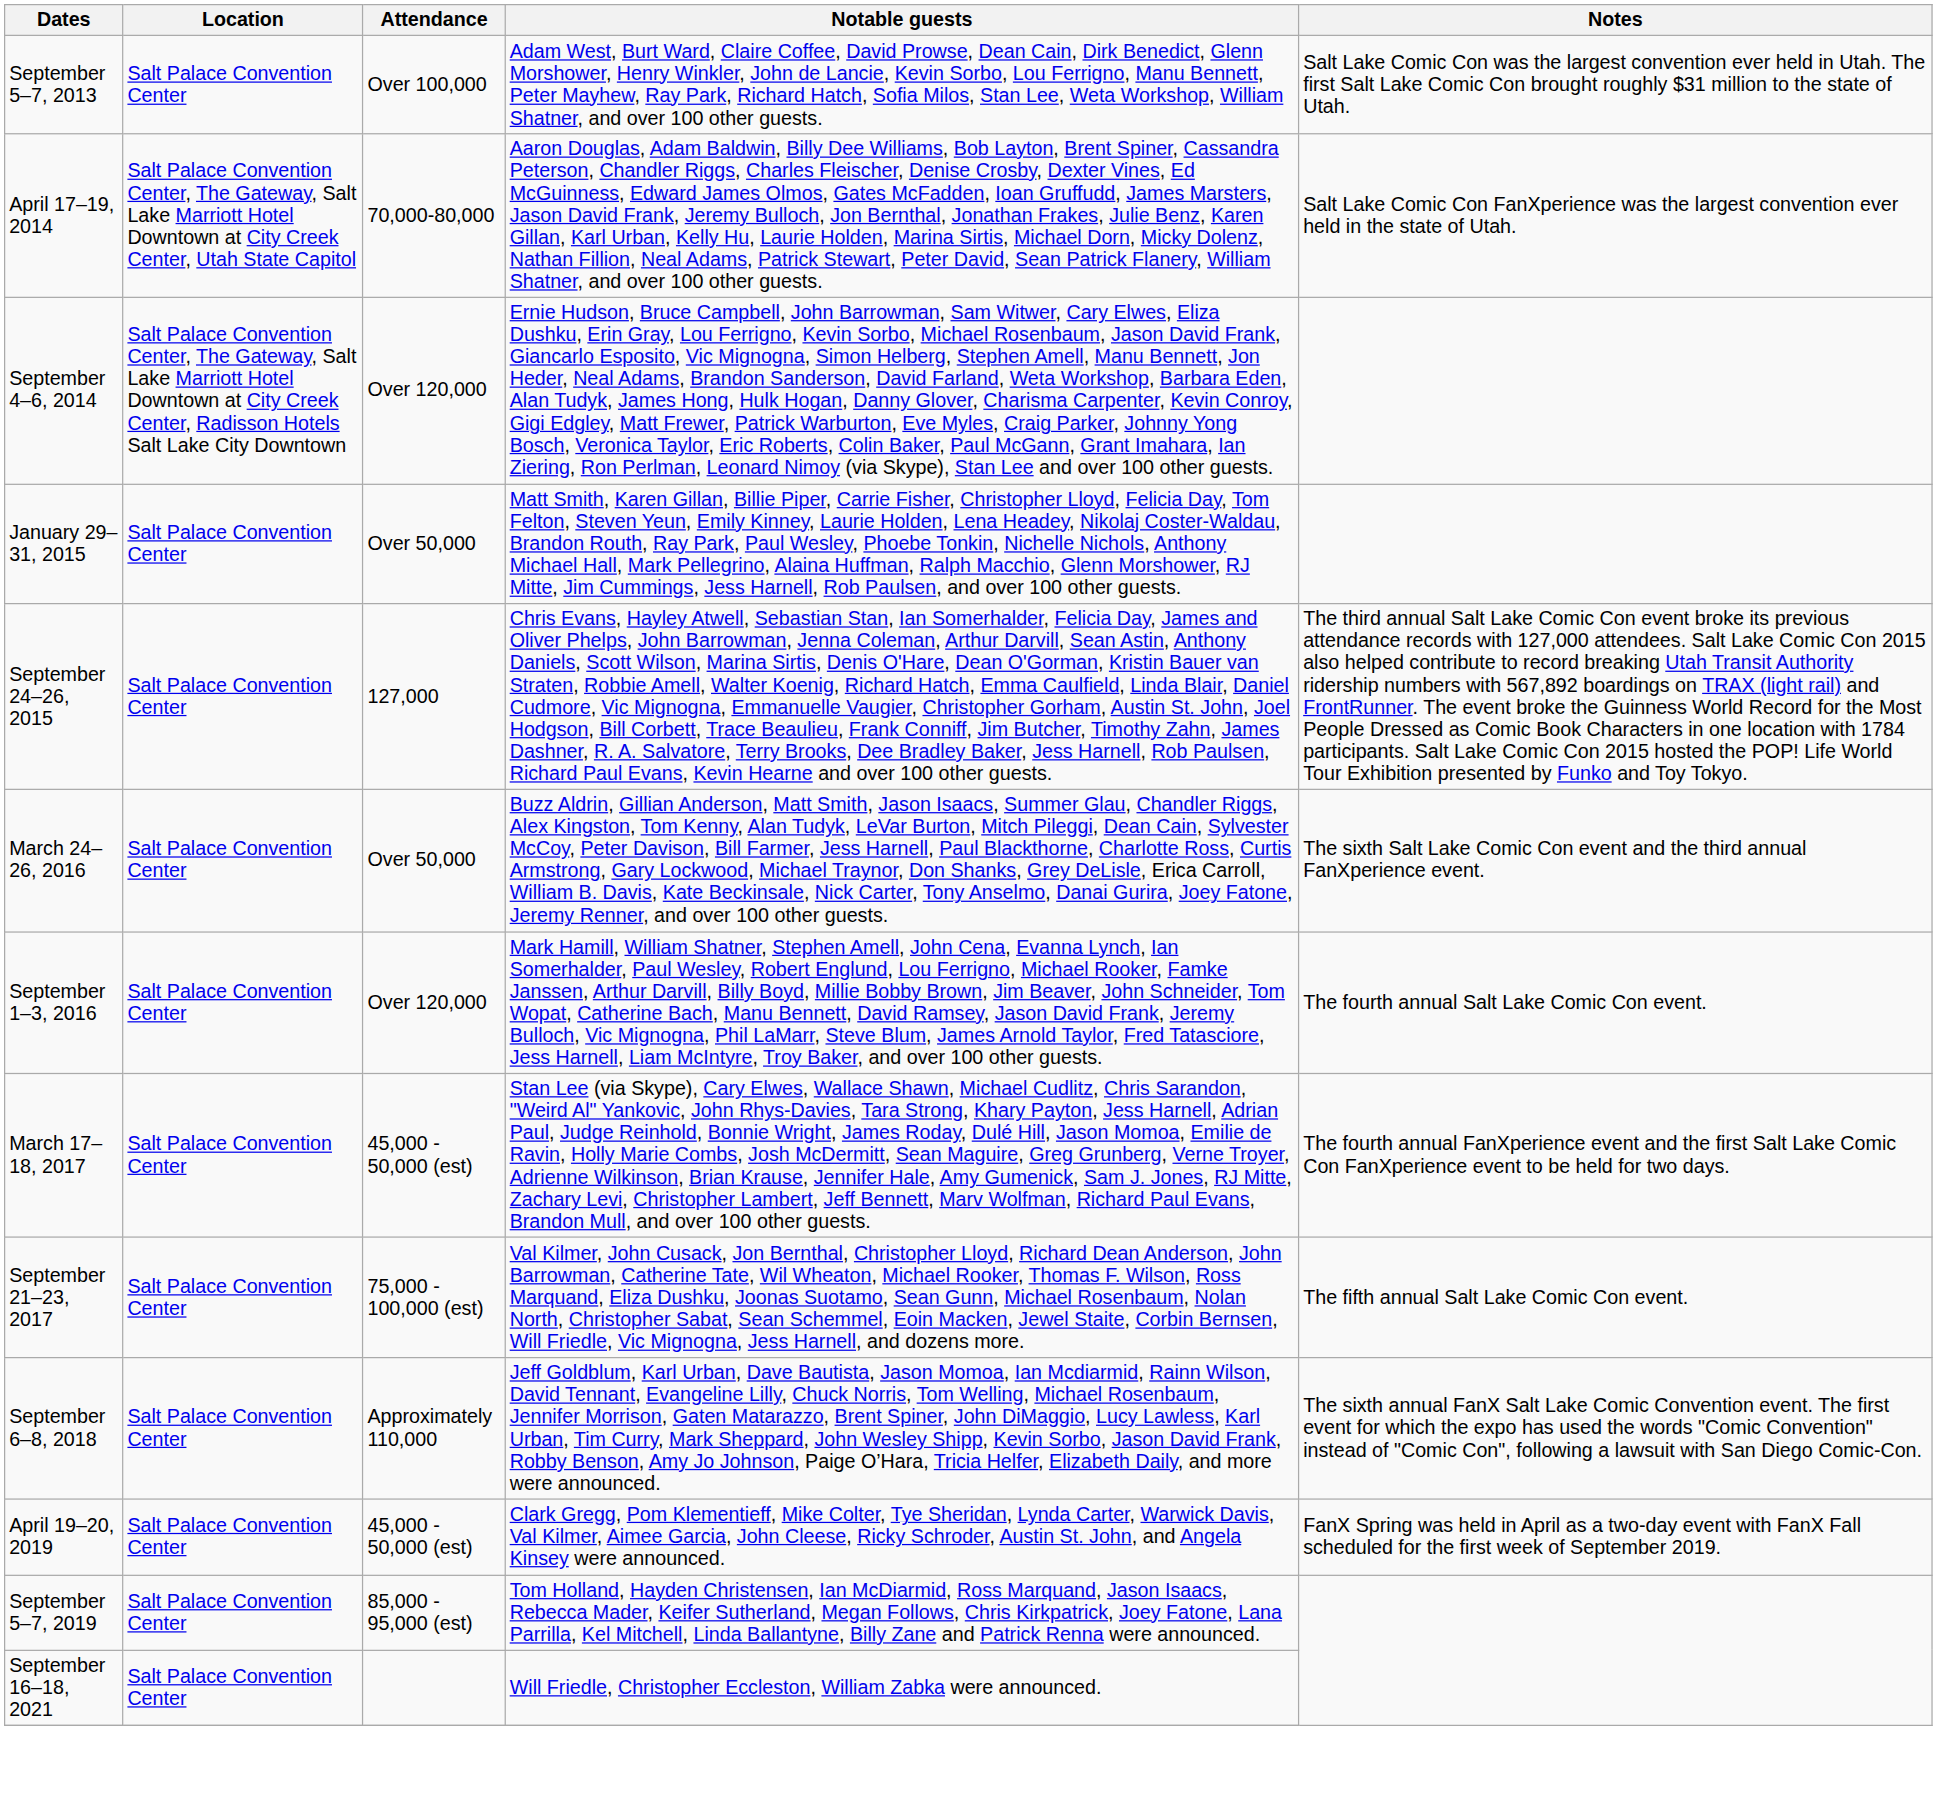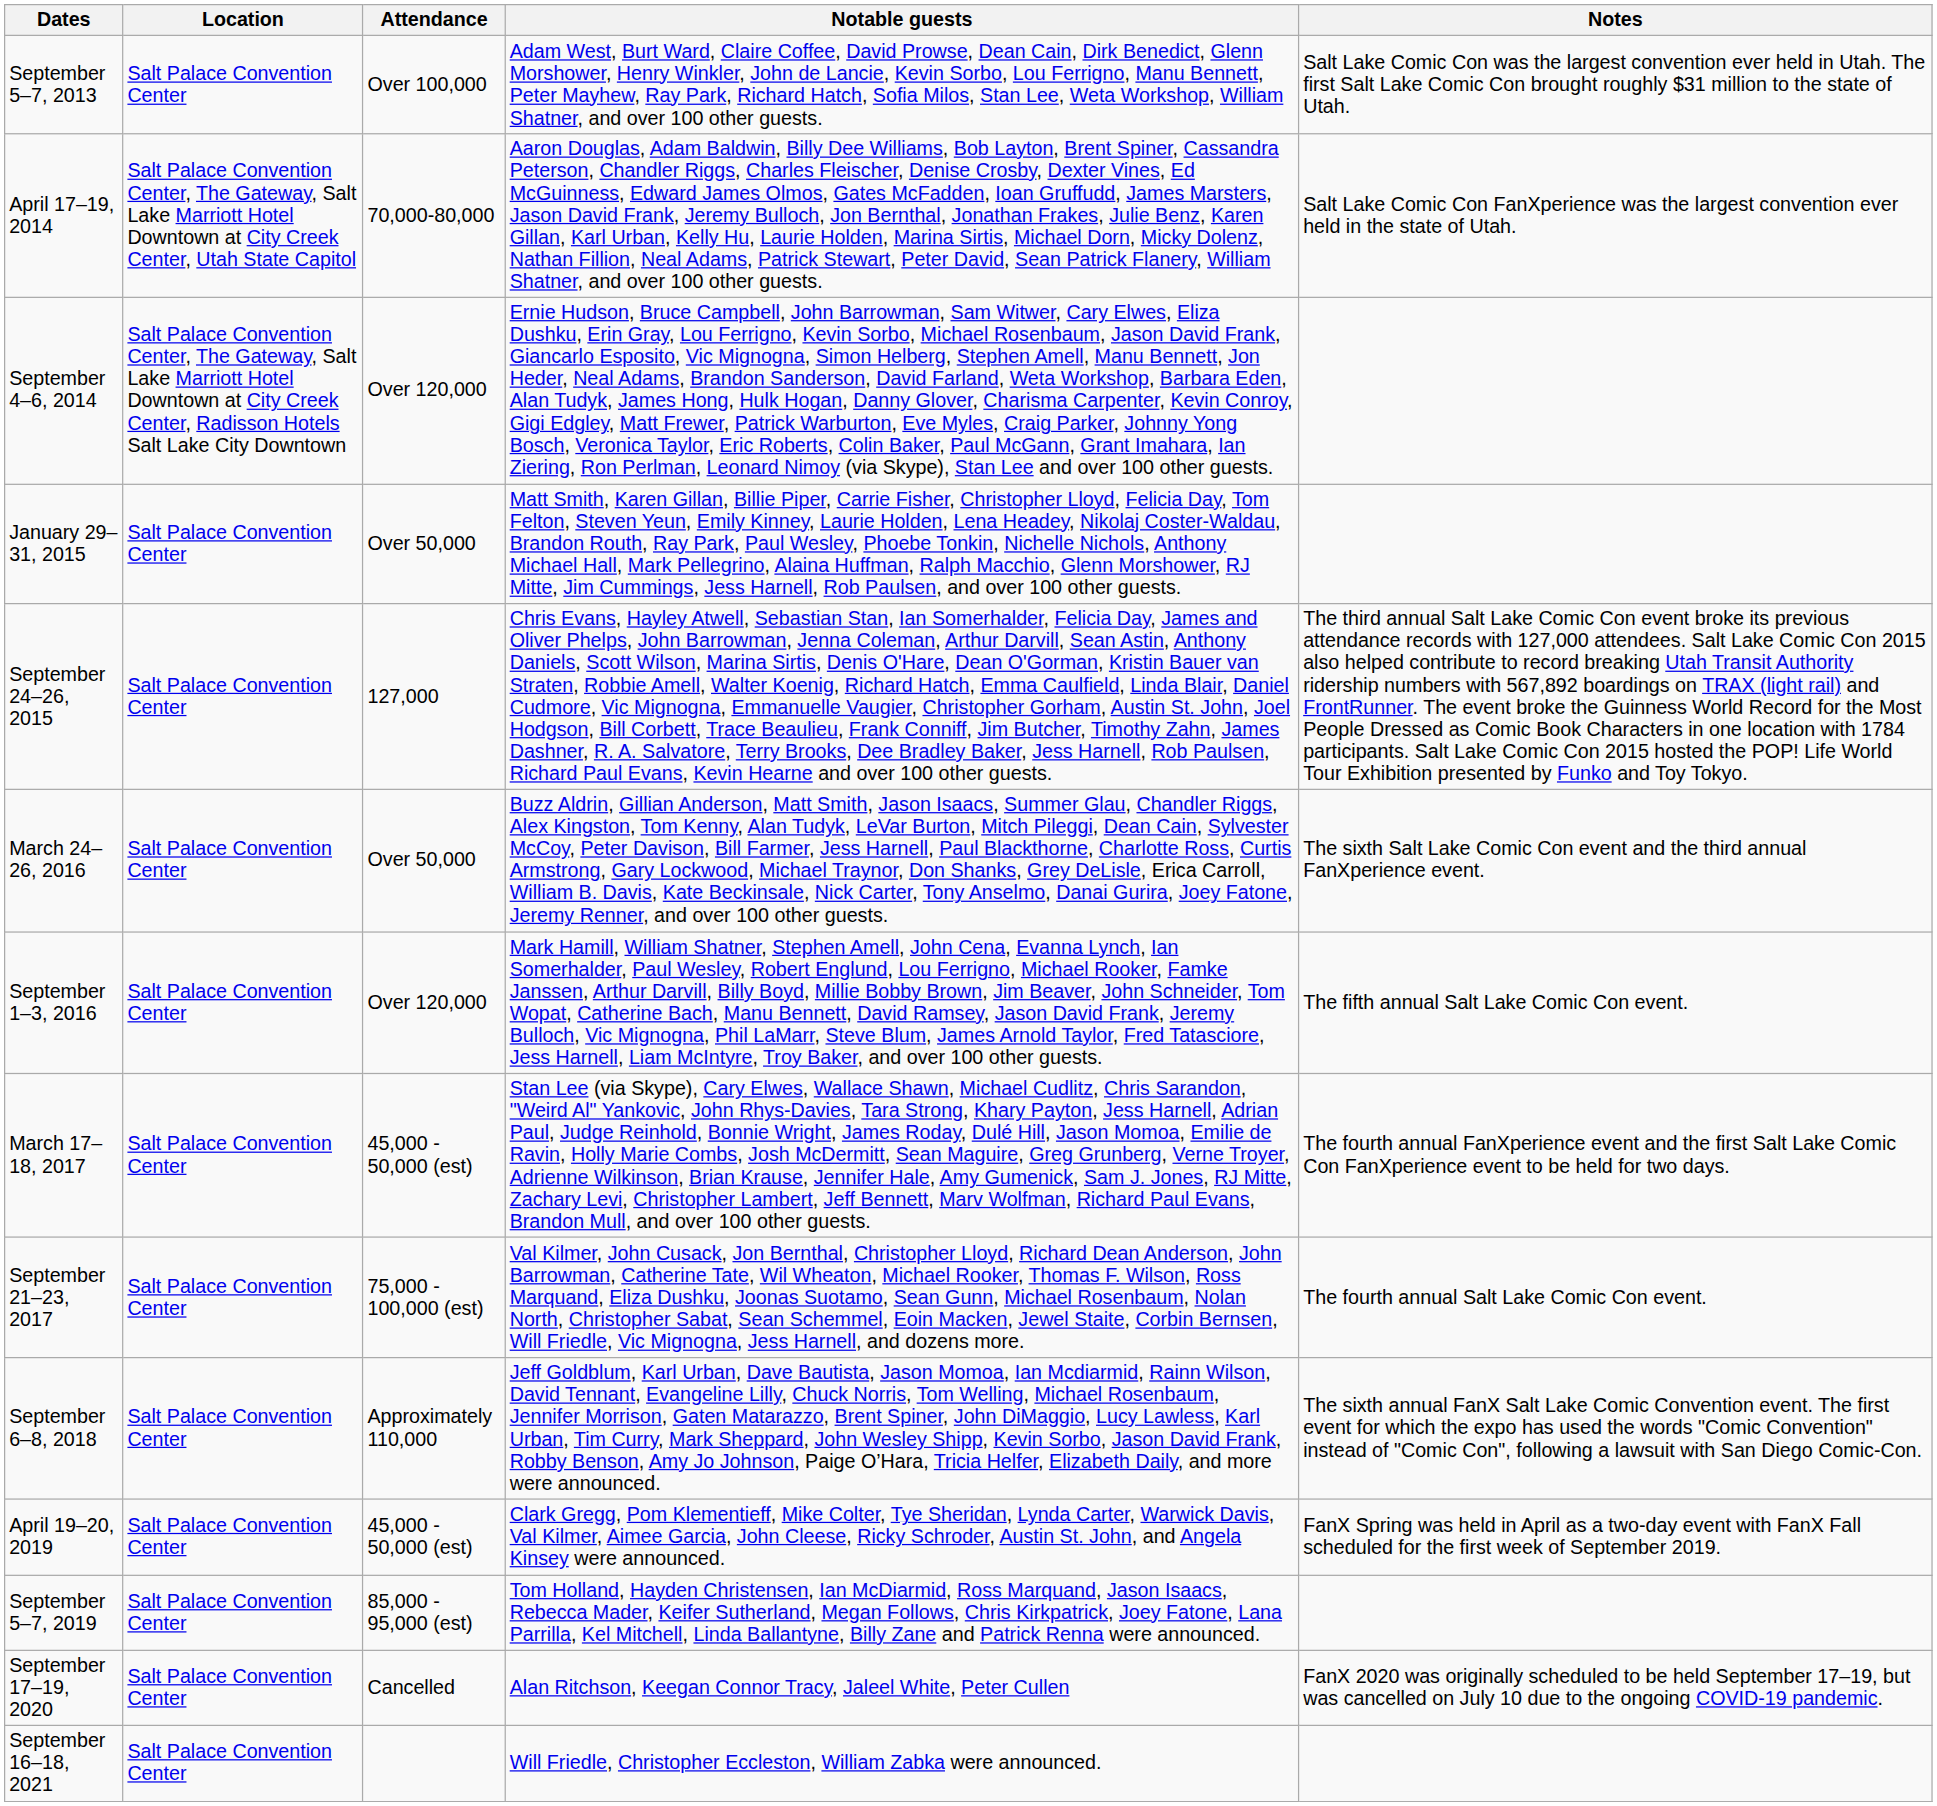September 1–3, 2016 | Notes: The fourth annual Salt Lake Comic Con event. -> The fifth annual Salt Lake Comic Con event.
September 21–23, 2017 | Notes: The fifth annual Salt Lake Comic Con event. -> The fourth annual Salt Lake Comic Con event.
+ row: September 17–19, 2020 | Salt Palace Convention Center | Cancelled | Alan Ritchson, Keegan Connor Tracy, Jaleel White, Peter Cullen | FanX 2020 was originally scheduled to be held September 17–19, but was cancelled on July 10 due to the ongoing COVID-19 pandemic.
